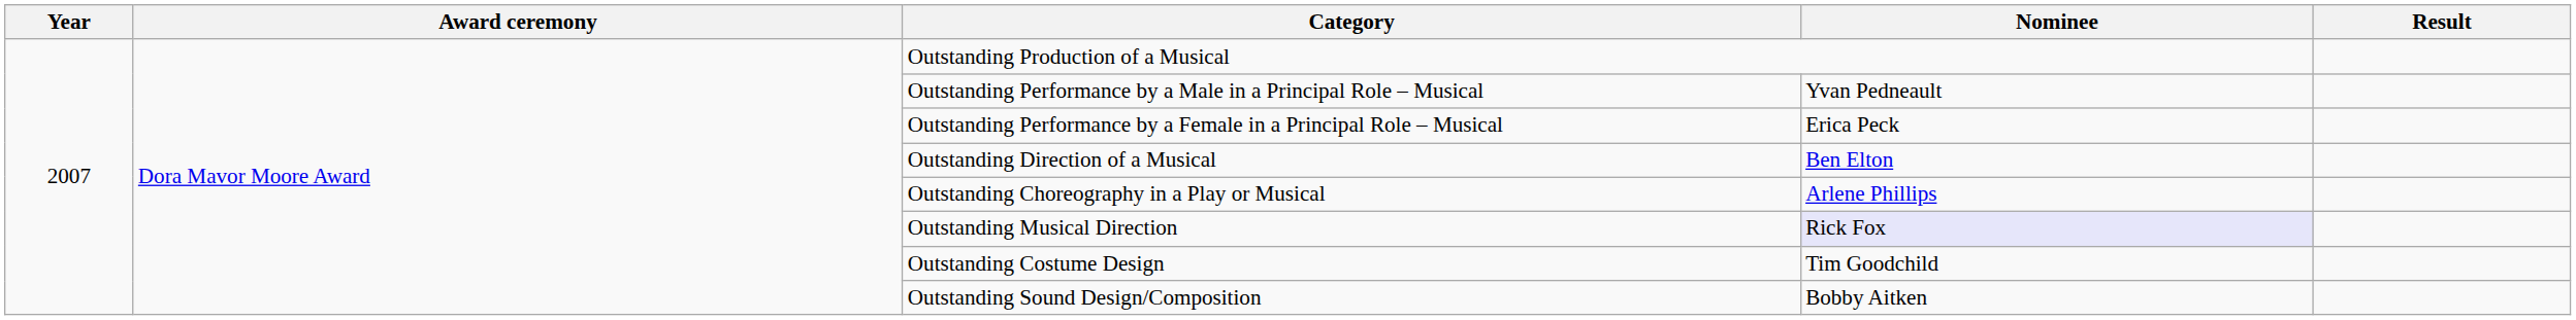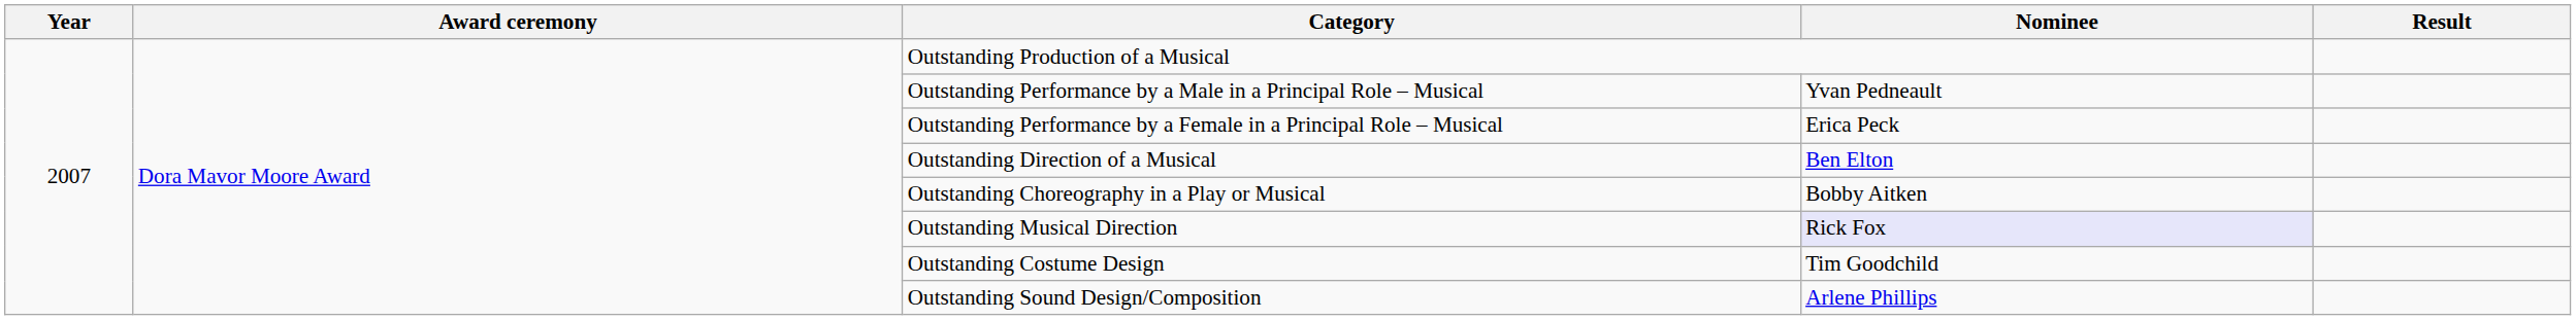Outstanding Choreography in a Play or Musical | Nominee: Arlene Phillips -> Bobby Aitken
Outstanding Sound Design/Composition | Nominee: Bobby Aitken -> Arlene Phillips
